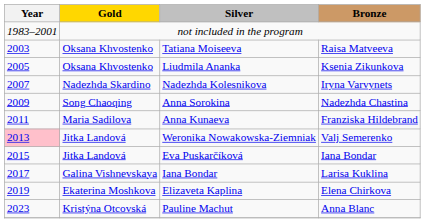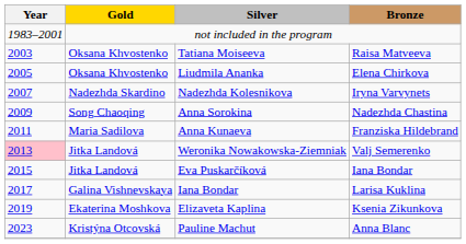Liudmila Ananka | Bronze: Ksenia Zikunkova -> Elena Chirkova
Elizaveta Kaplina | Bronze: Elena Chirkova -> Ksenia Zikunkova
